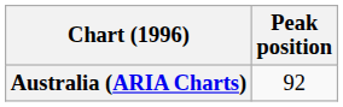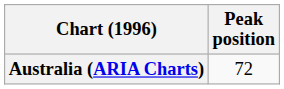Australia (ARIA Charts) | Peak position: 92 -> 72
